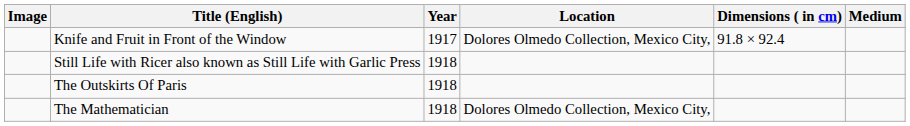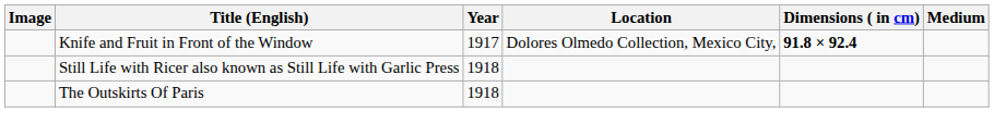Knife and Fruit in Front of the Window | Dimensions ( in cm): normal -> bold
- row: The Mathematician | 1918 | Dolores Olmedo Collection, Mexico City,
